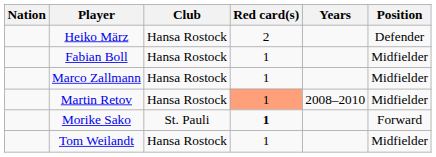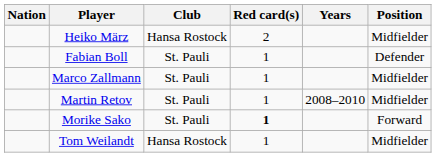Heiko März | Position: Defender -> Midfielder
Fabian Boll | Club: Hansa Rostock -> St. Pauli
Fabian Boll | Position: Midfielder -> Defender
Marco Zallmann | Club: Hansa Rostock -> St. Pauli
Martin Retov | Club: Hansa Rostock -> St. Pauli
Martin Retov | Red card(s): lightsalmon background -> no background
